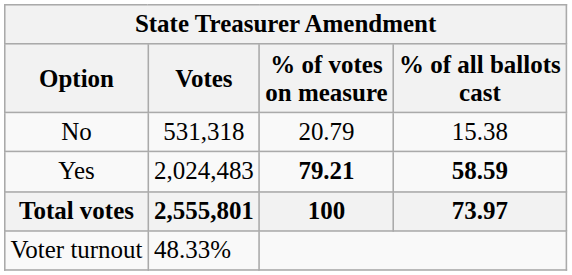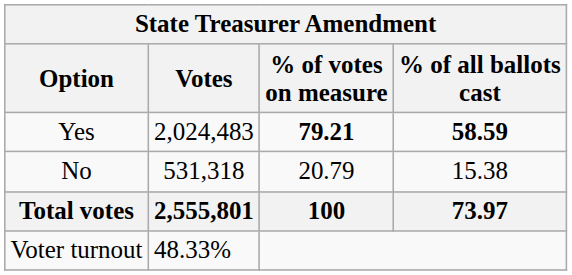rows swapped: Yes <-> No
